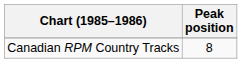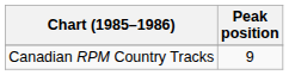Canadian RPM Country Tracks | Peak position: 8 -> 9
